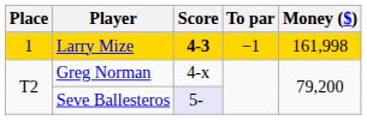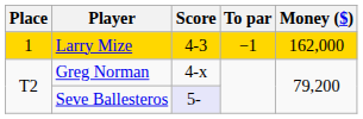Larry Mize | Score: bold -> normal
Larry Mize | Money ($): 161,998 -> 162,000
